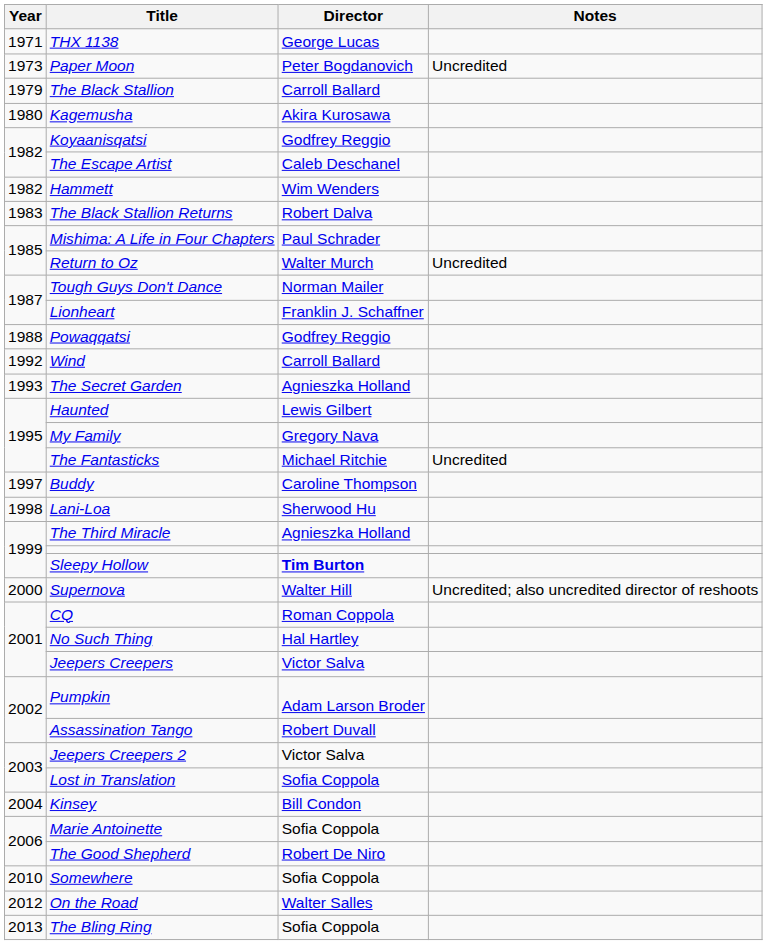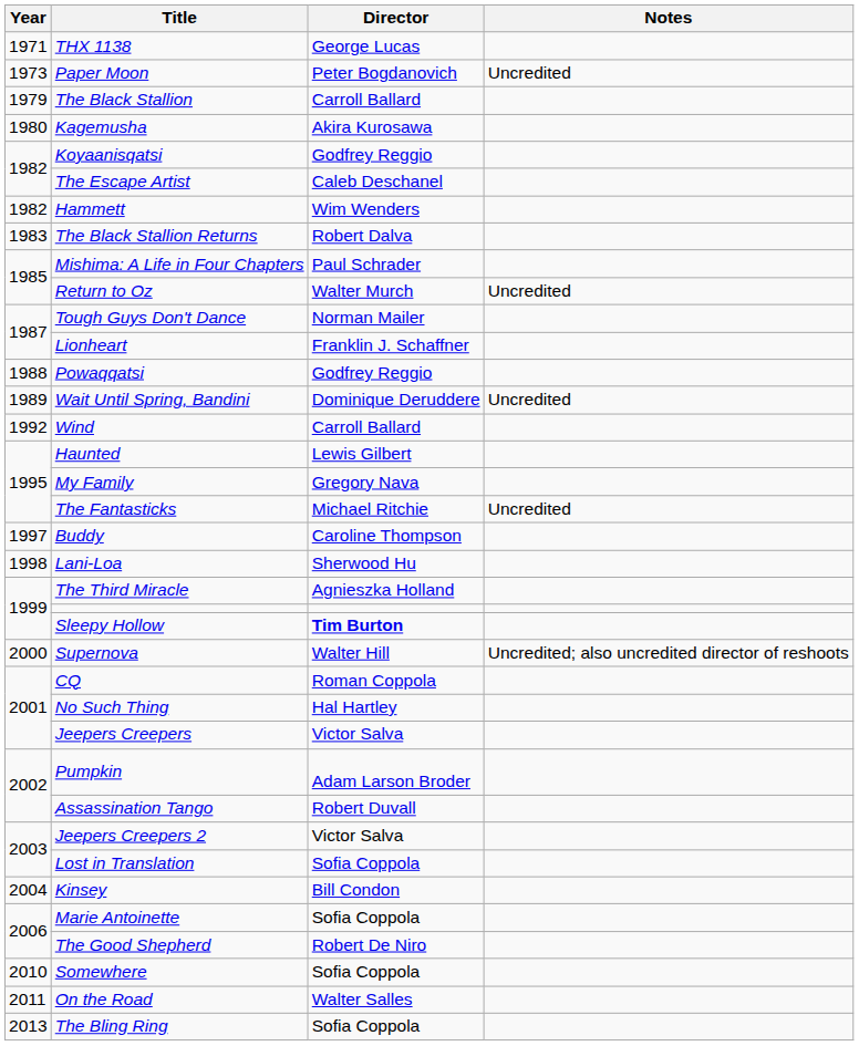+ row: 1989 | Wait Until Spring, Bandini | Dominique Deruddere | Uncredited
- row: 1993 | The Secret Garden | Agnieszka Holland
On the Road | Year: 2012 -> 2011
